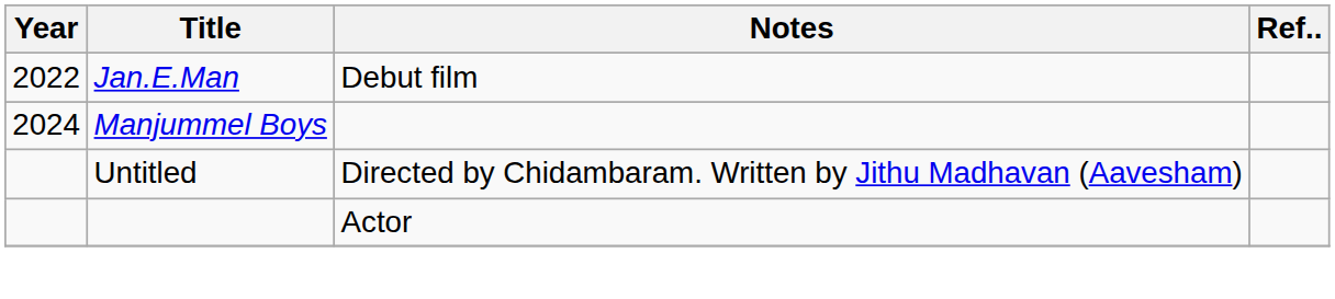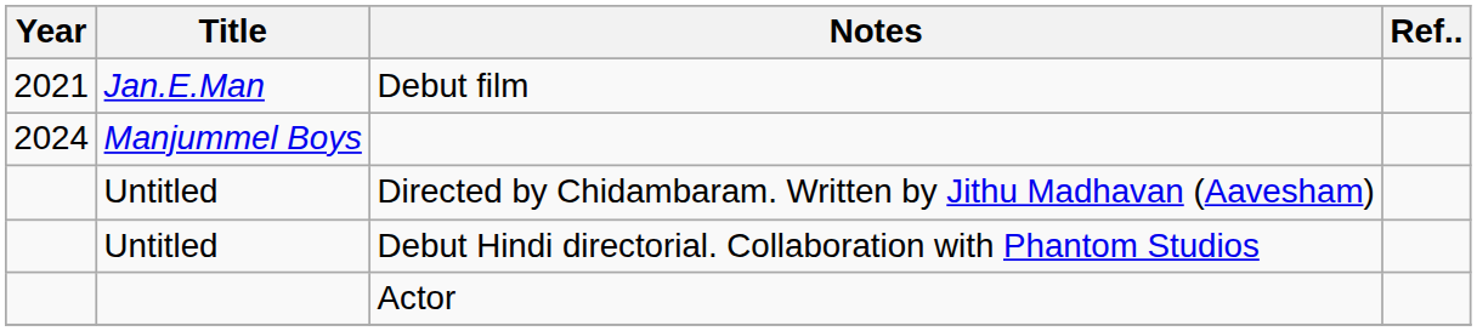Debut film | Year: 2022 -> 2021
+ row: Untitled | Debut Hindi directorial. Collaboration with Phantom Studios
